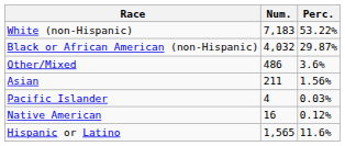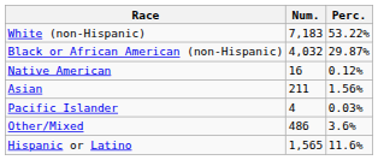rows swapped: Native American <-> Other/Mixed
